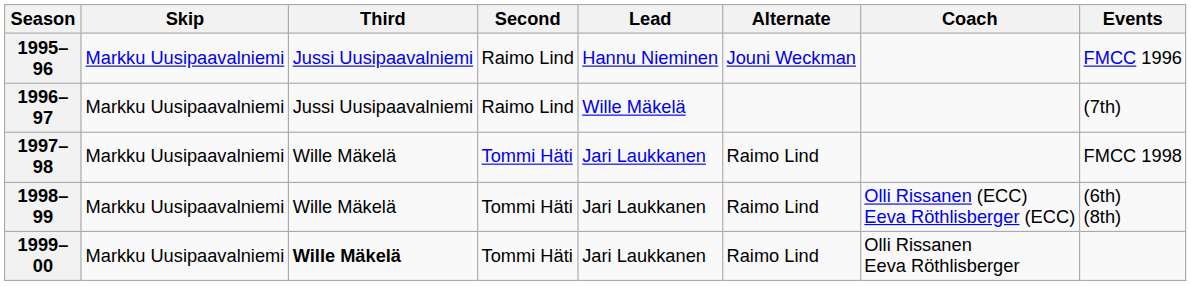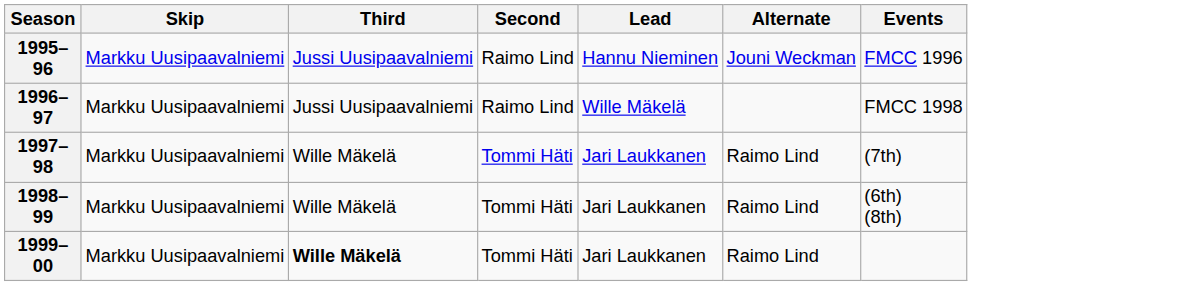- column: Coach | Olli Rissanen (ECC) Eeva Röthlisberger (ECC) | Olli Rissanen Eeva Röthlisberger
1996–97 | Events: (7th) -> FMCC 1998
1997–98 | Events: FMCC 1998 -> (7th)
